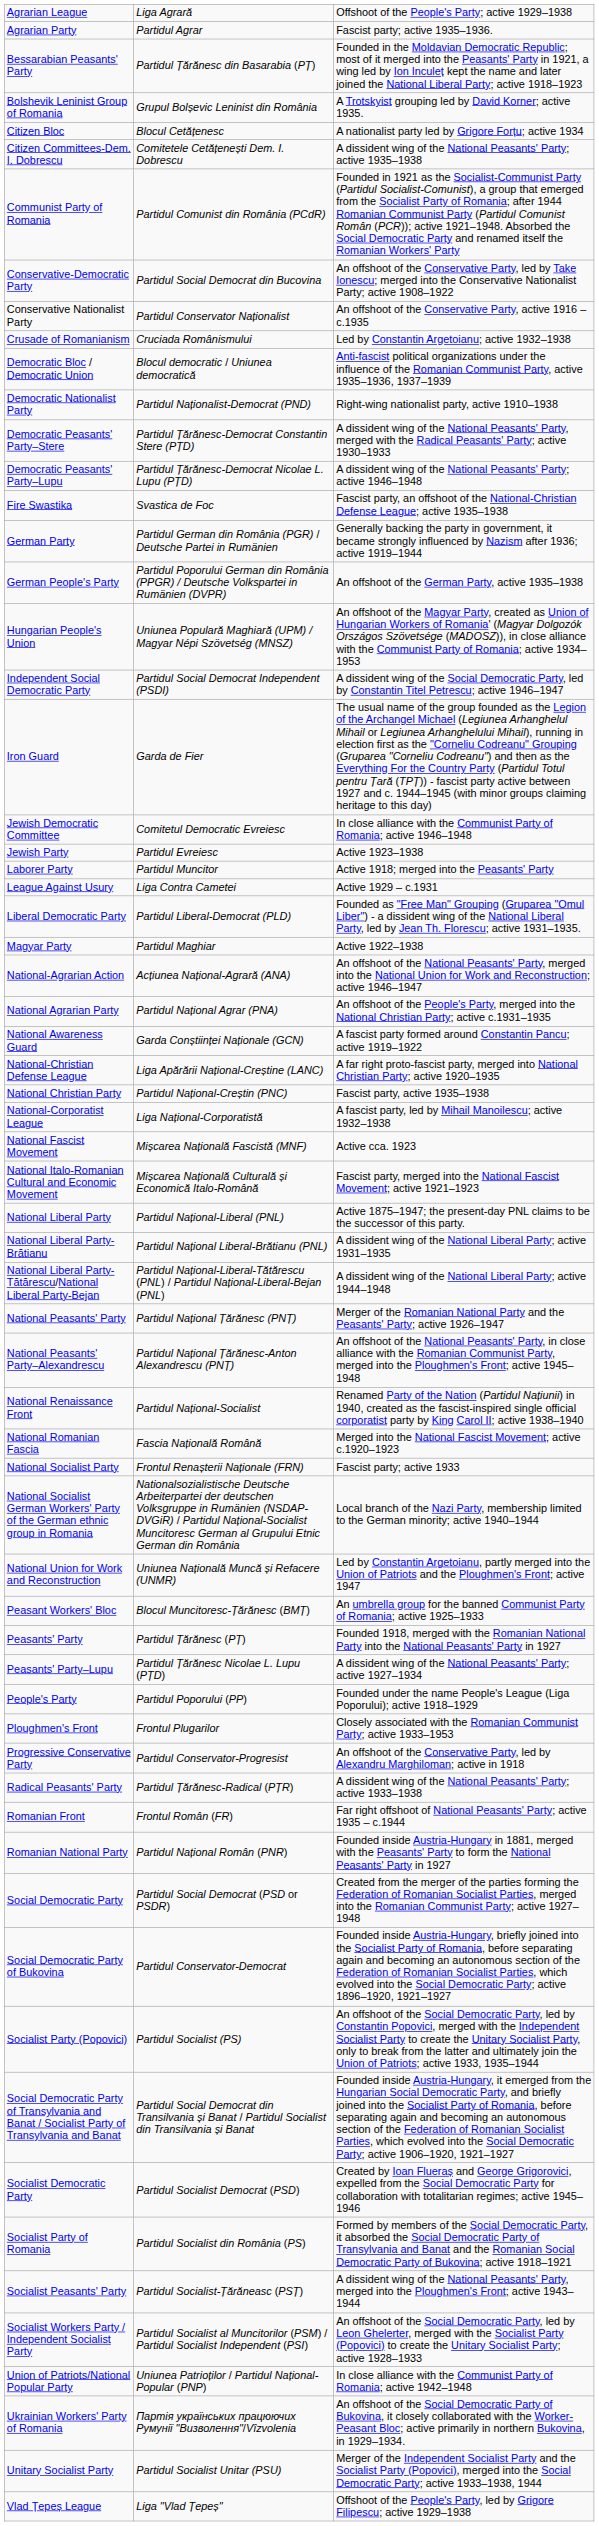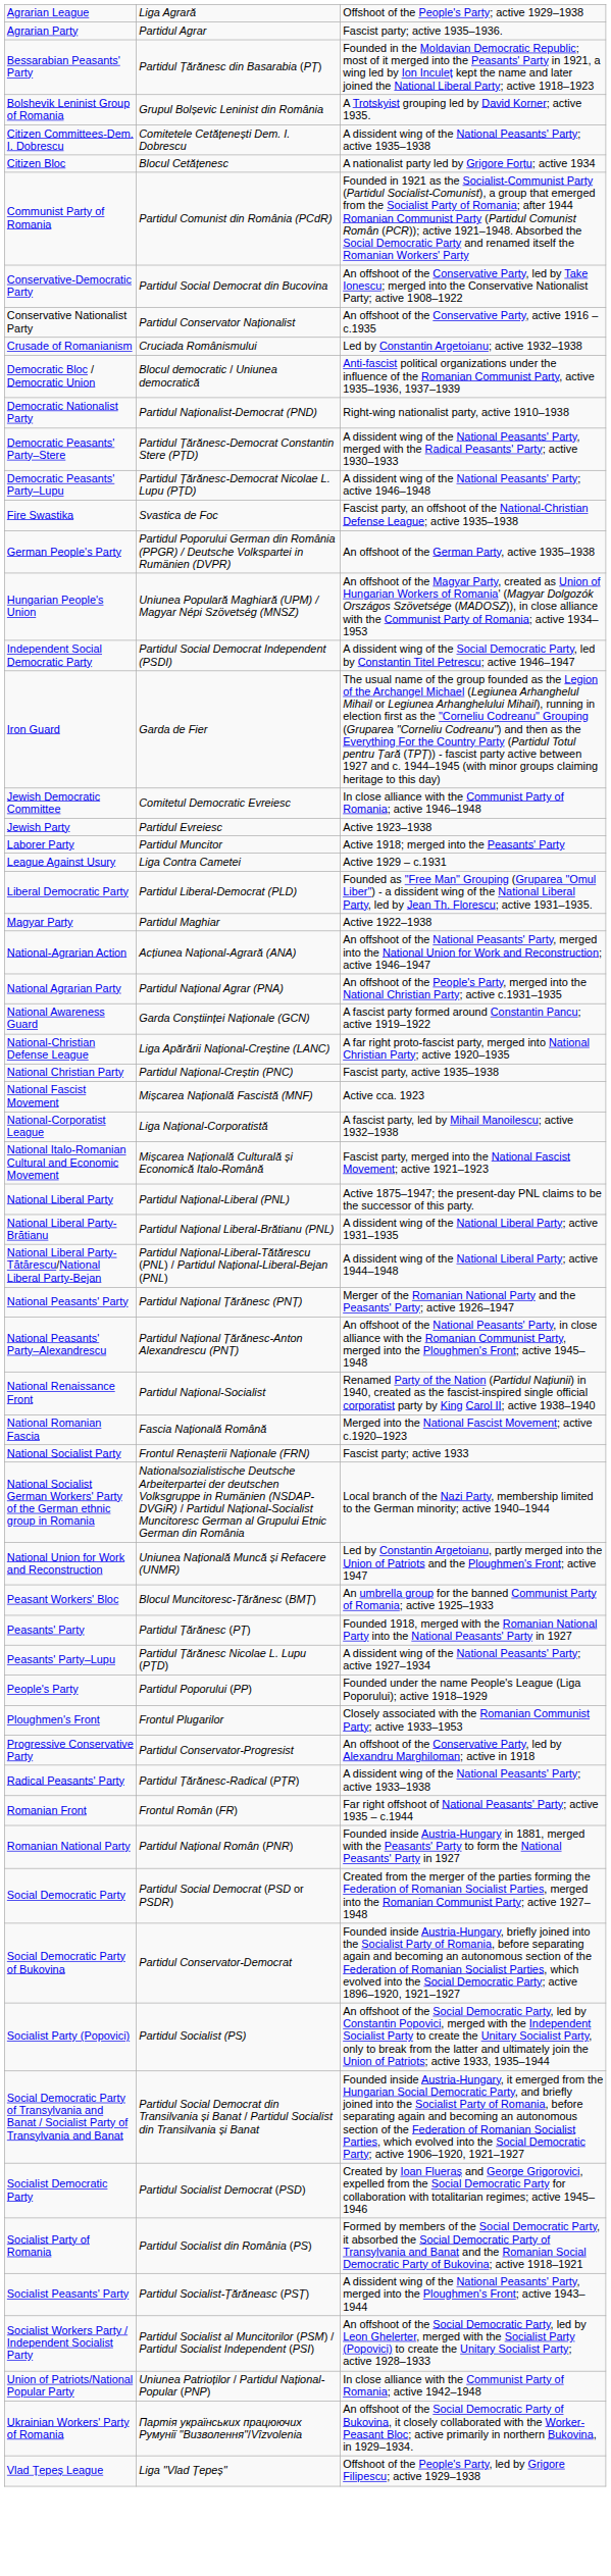rows swapped: Citizen Bloc <-> Citizen Committees-Dem. I. Dobrescu
- row: German Party | Partidul German din România (PGR) / Deutsche Partei in Rumänien | Generally backing the party in government, it became strongly influenced by Nazism after 1936; active 1919–1944
rows swapped: National-Corporatist League <-> National Fascist Movement
- row: Unitary Socialist Party | Partidul Socialist Unitar (PSU) | Merger of the Independent Socialist Party and the Socialist Party (Popovici), merged into the Social Democratic Party; active 1933–1938, 1944
